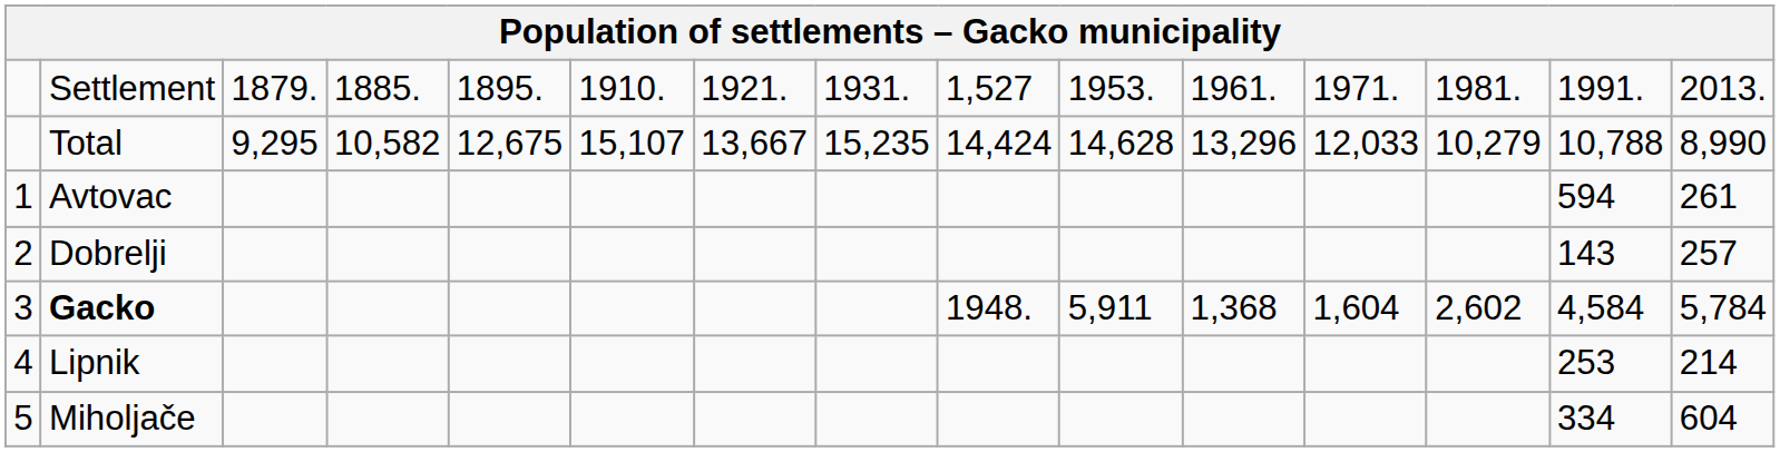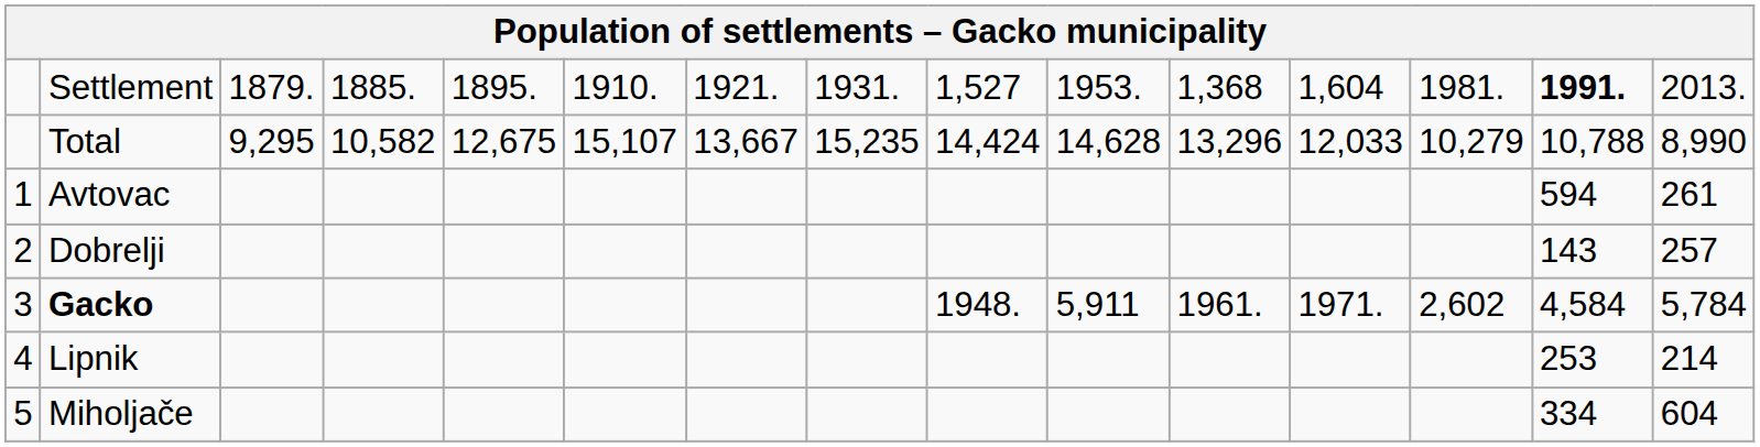Settlement | column 11: 1961. -> 1,368
Settlement | column 12: 1971. -> 1,604
Settlement | column 14: normal -> bold
Gacko | column 11: 1,368 -> 1961.
Gacko | column 12: 1,604 -> 1971.
